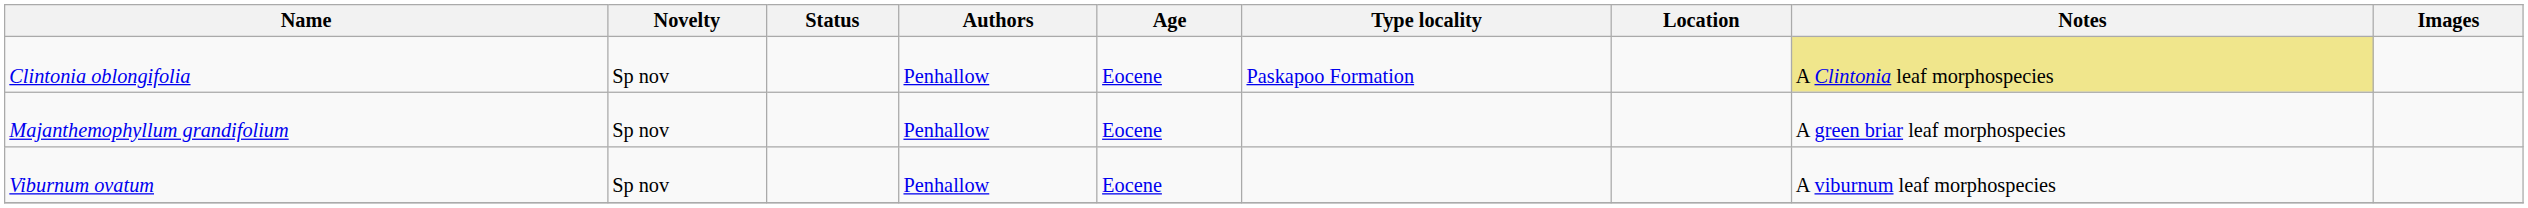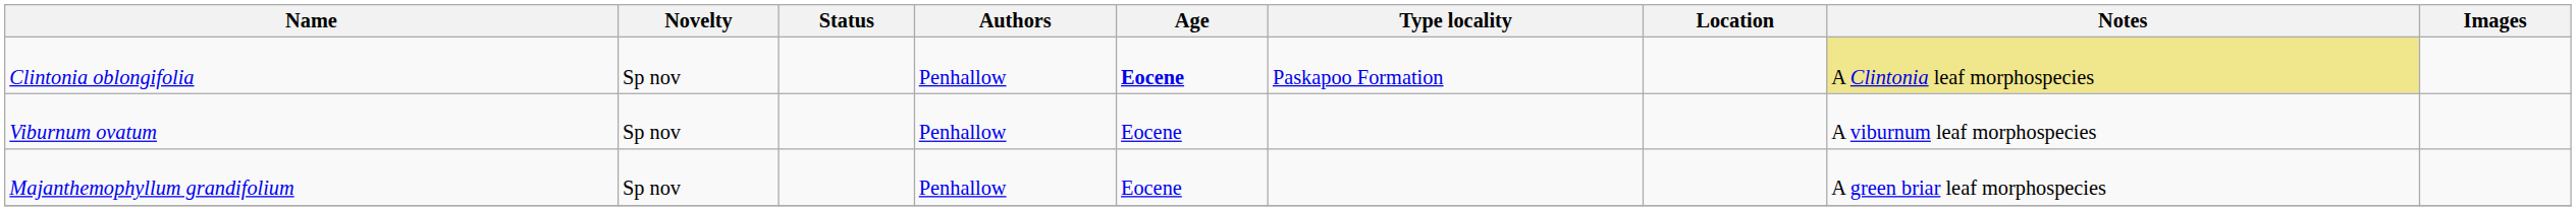Clintonia oblongifolia | Age: normal -> bold
rows swapped: Majanthemophyllum grandifolium <-> Viburnum ovatum
